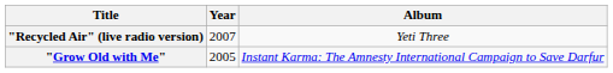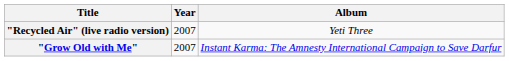"Grow Old with Me" | Year: 2005 -> 2007
